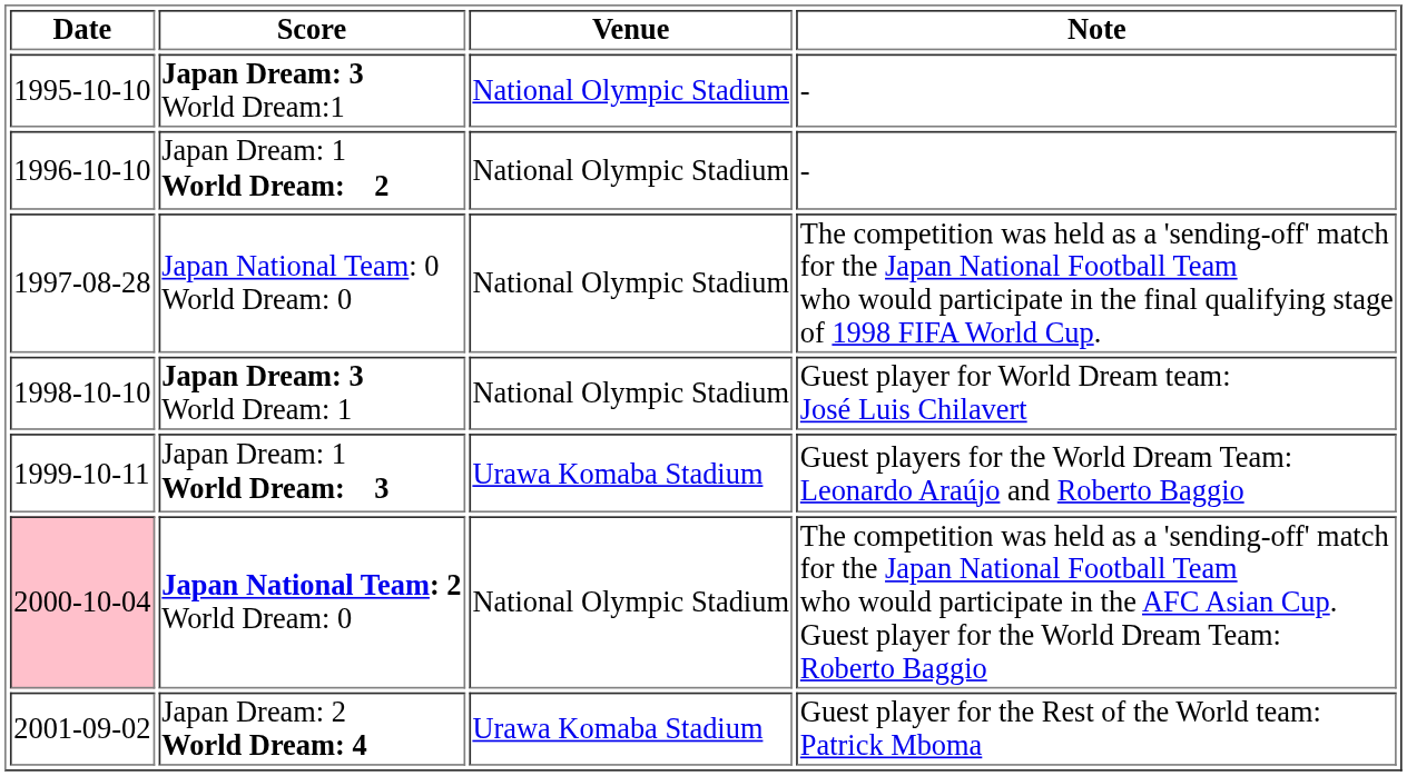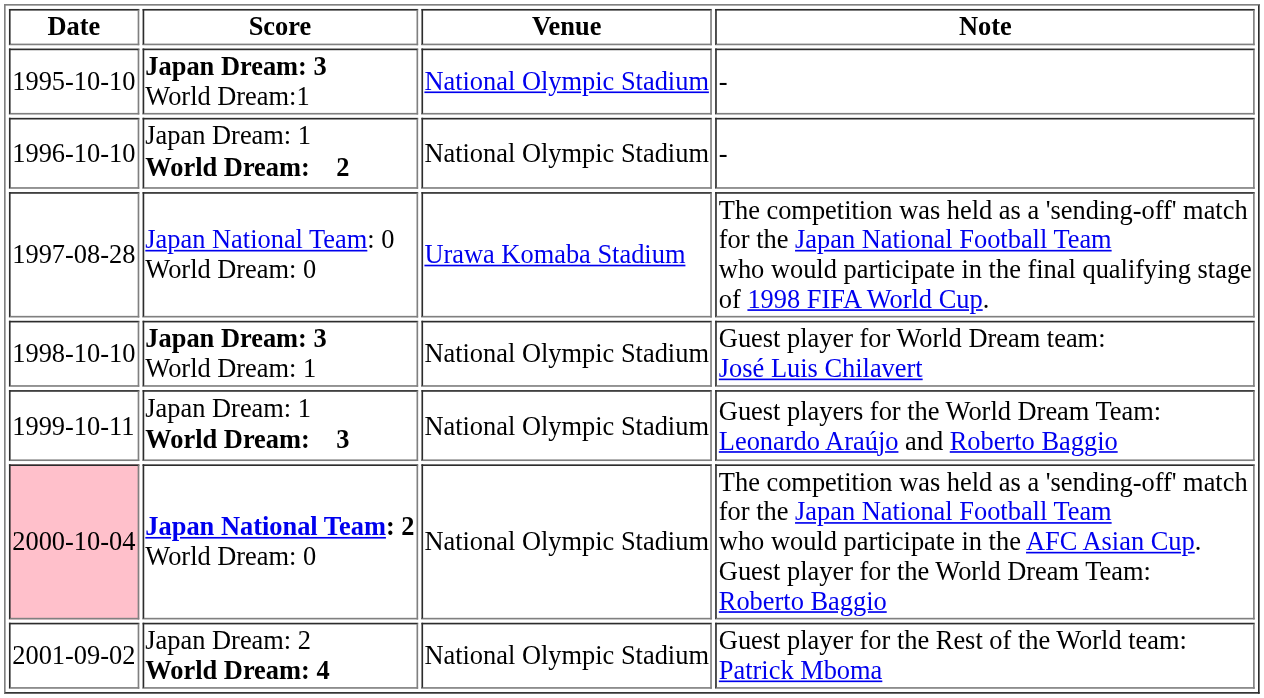Japan National Team: 0 World Dream: 0 | Venue: National Olympic Stadium -> Urawa Komaba Stadium
Japan Dream: 1 World Dream: 3 | Venue: Urawa Komaba Stadium -> National Olympic Stadium
Japan Dream: 2 World Dream: 4 | Venue: Urawa Komaba Stadium -> National Olympic Stadium
